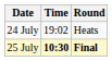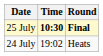rows swapped: 24 July <-> 25 July
